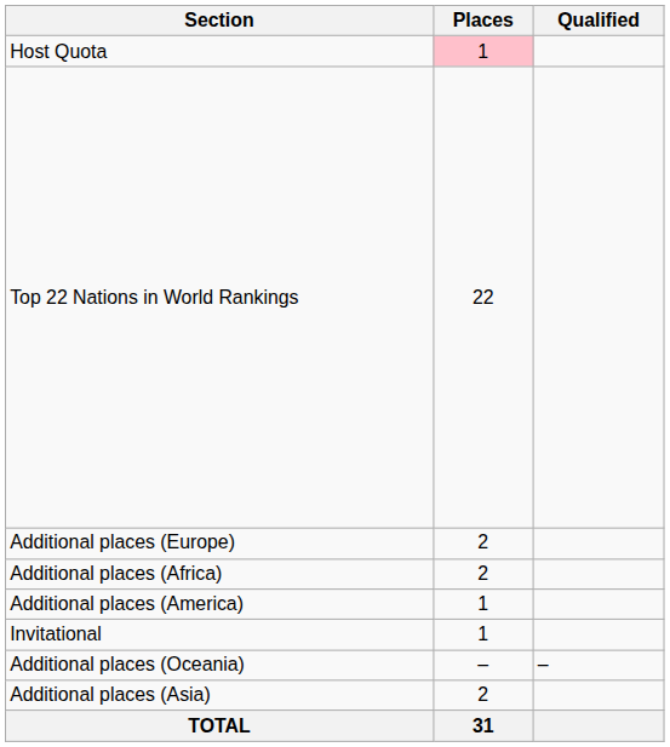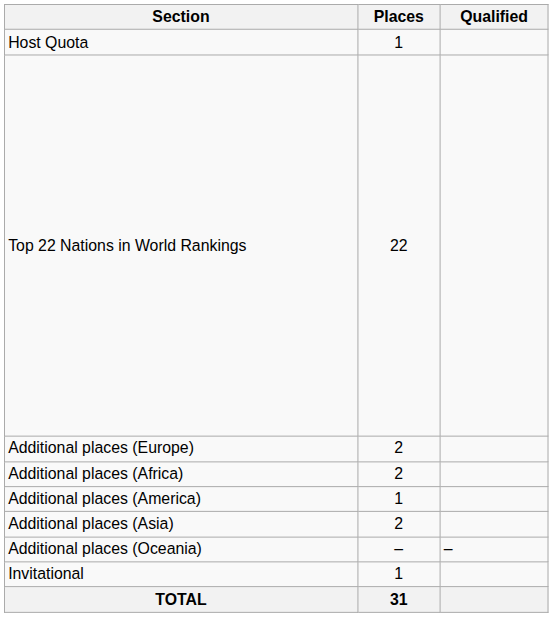Host Quota | Places: pink background -> no background
rows swapped: Additional places (Asia) <-> Invitational
